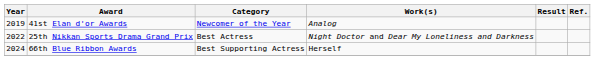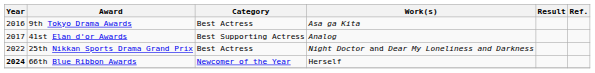+ row: 2016 | 9th Tokyo Drama Awards | Best Actress | Asa ga Kita
41st Elan d'or Awards | Year: 2019 -> 2017
41st Elan d'or Awards | Category: Newcomer of the Year -> Best Supporting Actress
66th Blue Ribbon Awards | Year: normal -> bold
66th Blue Ribbon Awards | Category: Best Supporting Actress -> Newcomer of the Year
